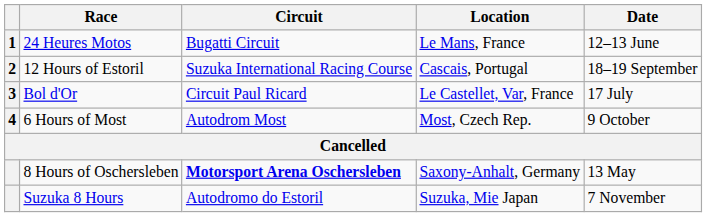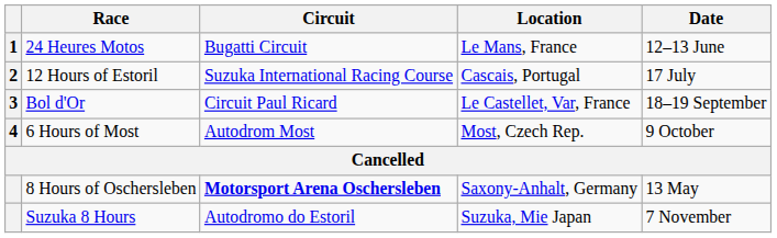12 Hours of Estoril | Date: 18–19 September -> 17 July
Bol d'Or | Date: 17 July -> 18–19 September
